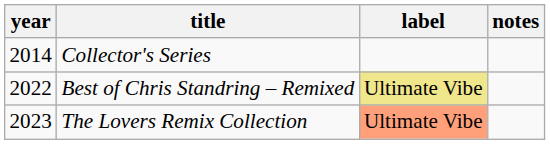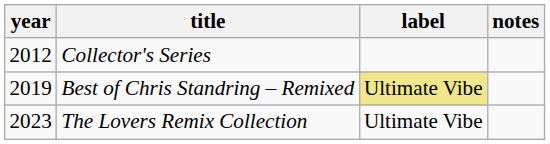Collector's Series | year: 2014 -> 2012
Best of Chris Standring – Remixed | year: 2022 -> 2019
The Lovers Remix Collection | label: lightsalmon background -> no background
